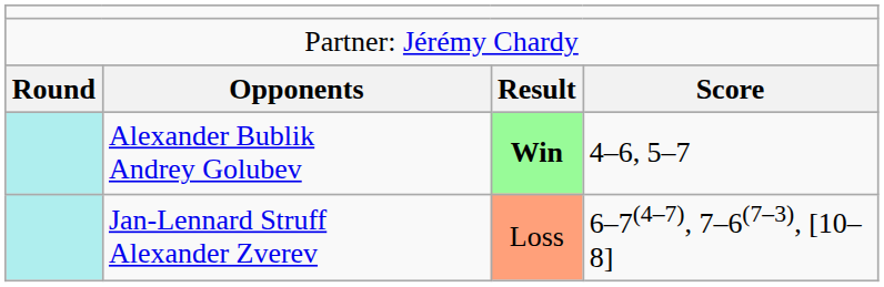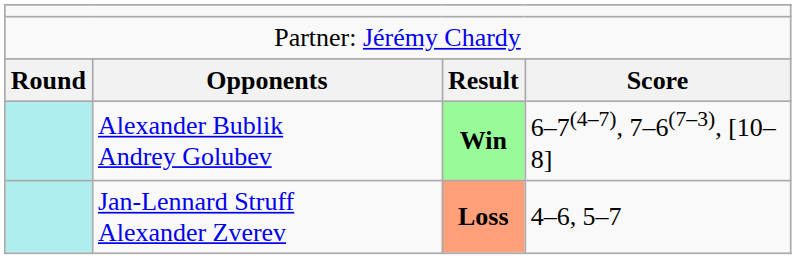Alexander Bublik Andrey Golubev | column 4: 4–6, 5–7 -> 6–7(4–7), 7–6(7–3), [10–8]
Jan-Lennard Struff Alexander Zverev | column 3: normal -> bold
Jan-Lennard Struff Alexander Zverev | column 4: 6–7(4–7), 7–6(7–3), [10–8] -> 4–6, 5–7
